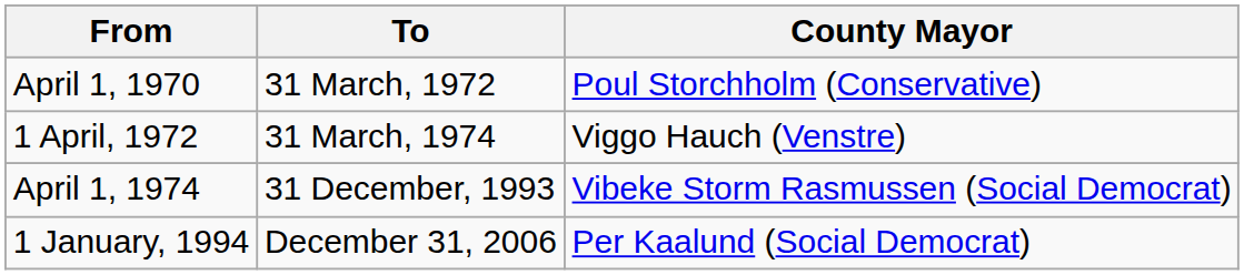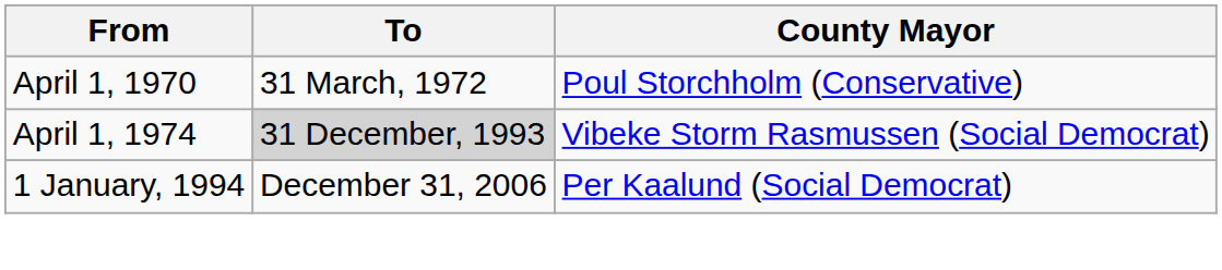- row: 1 April, 1972 | 31 March, 1974 | Viggo Hauch (Venstre)
April 1, 1974 | To: no background -> lightgrey background
